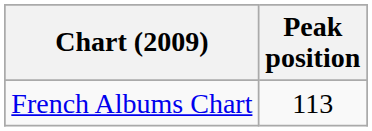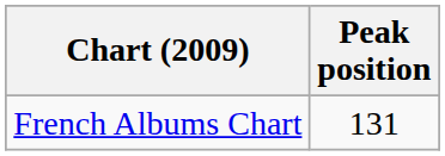French Albums Chart | Peak position: 113 -> 131
